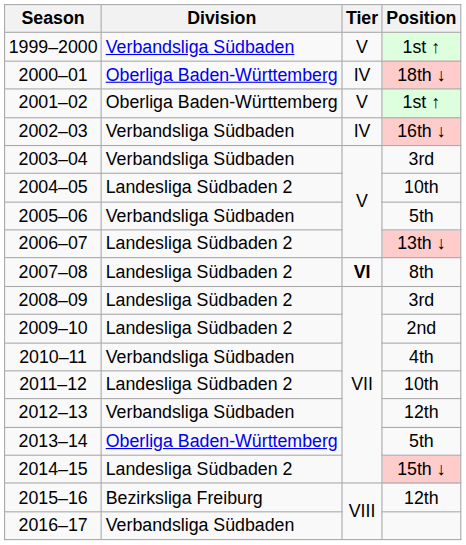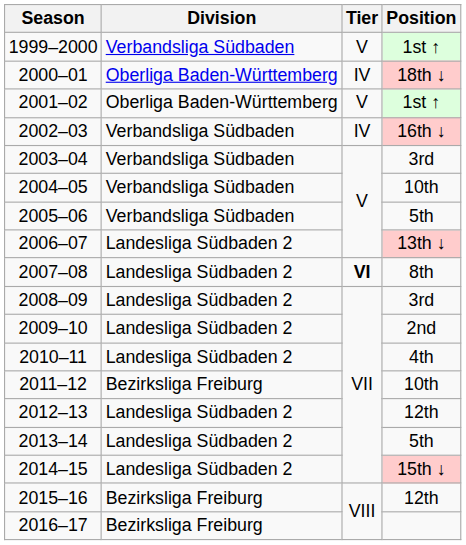2004–05 | Division: Landesliga Südbaden 2 -> Verbandsliga Südbaden
2010–11 | Division: Verbandsliga Südbaden -> Landesliga Südbaden 2
2011–12 | Division: Landesliga Südbaden 2 -> Bezirksliga Freiburg
2012–13 | Division: Verbandsliga Südbaden -> Landesliga Südbaden 2
2013–14 | Division: Oberliga Baden-Württemberg -> Landesliga Südbaden 2
2016–17 | Division: Verbandsliga Südbaden -> Bezirksliga Freiburg
